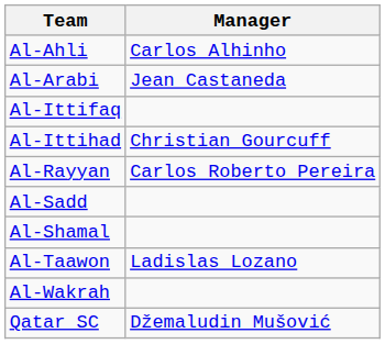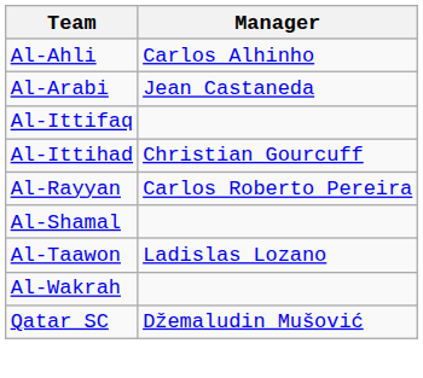- row: Al-Sadd
